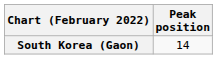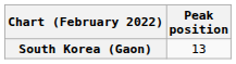South Korea (Gaon) | Peak position: 14 -> 13
